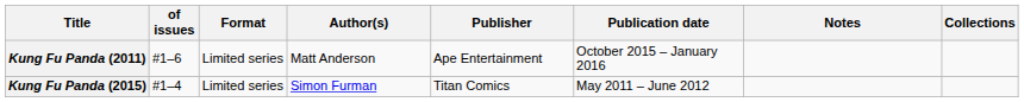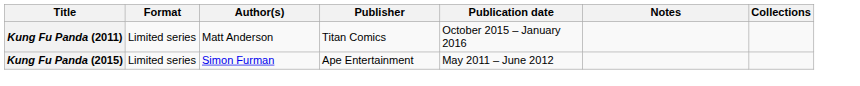- column: of issues | #1–6 | #1–4
Kung Fu Panda (2011) | Publisher: Ape Entertainment -> Titan Comics
Kung Fu Panda (2015) | Publisher: Titan Comics -> Ape Entertainment
